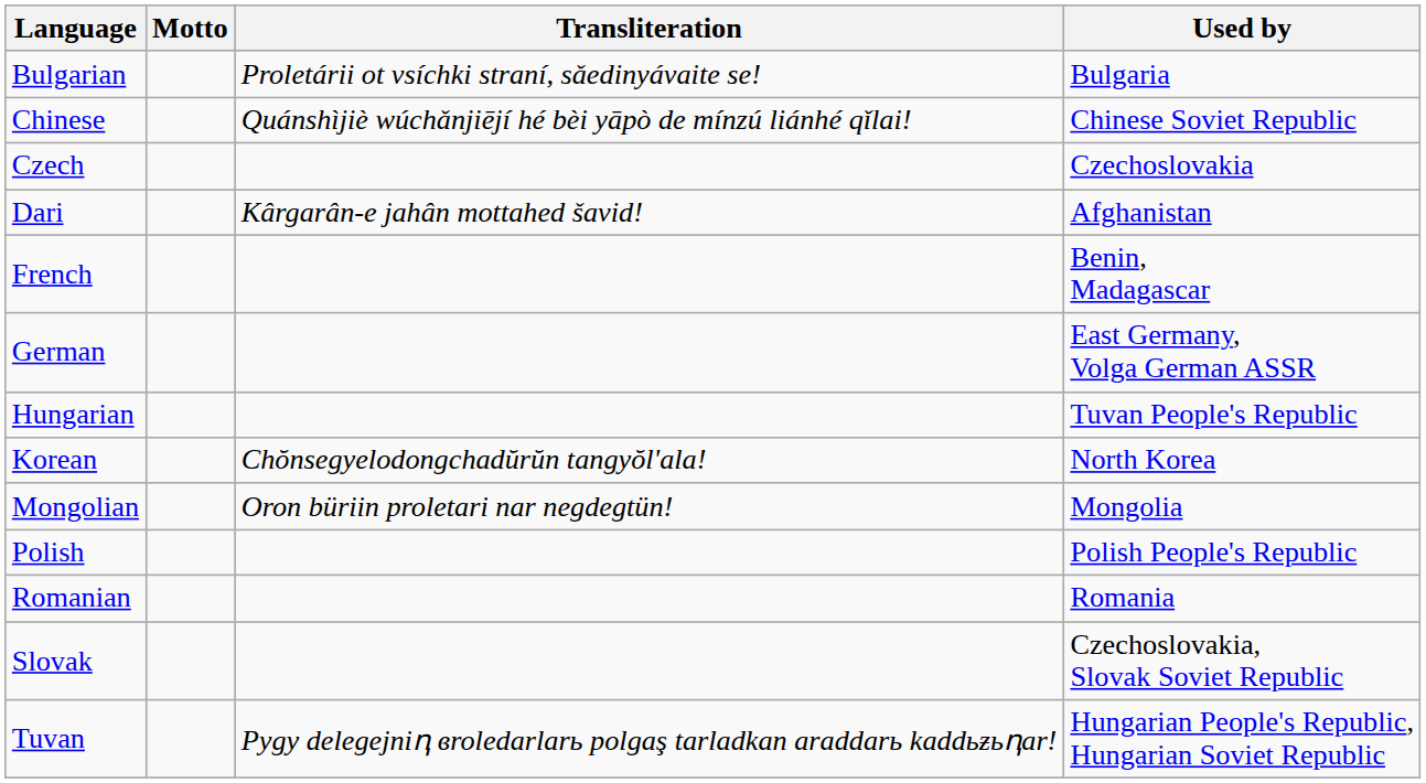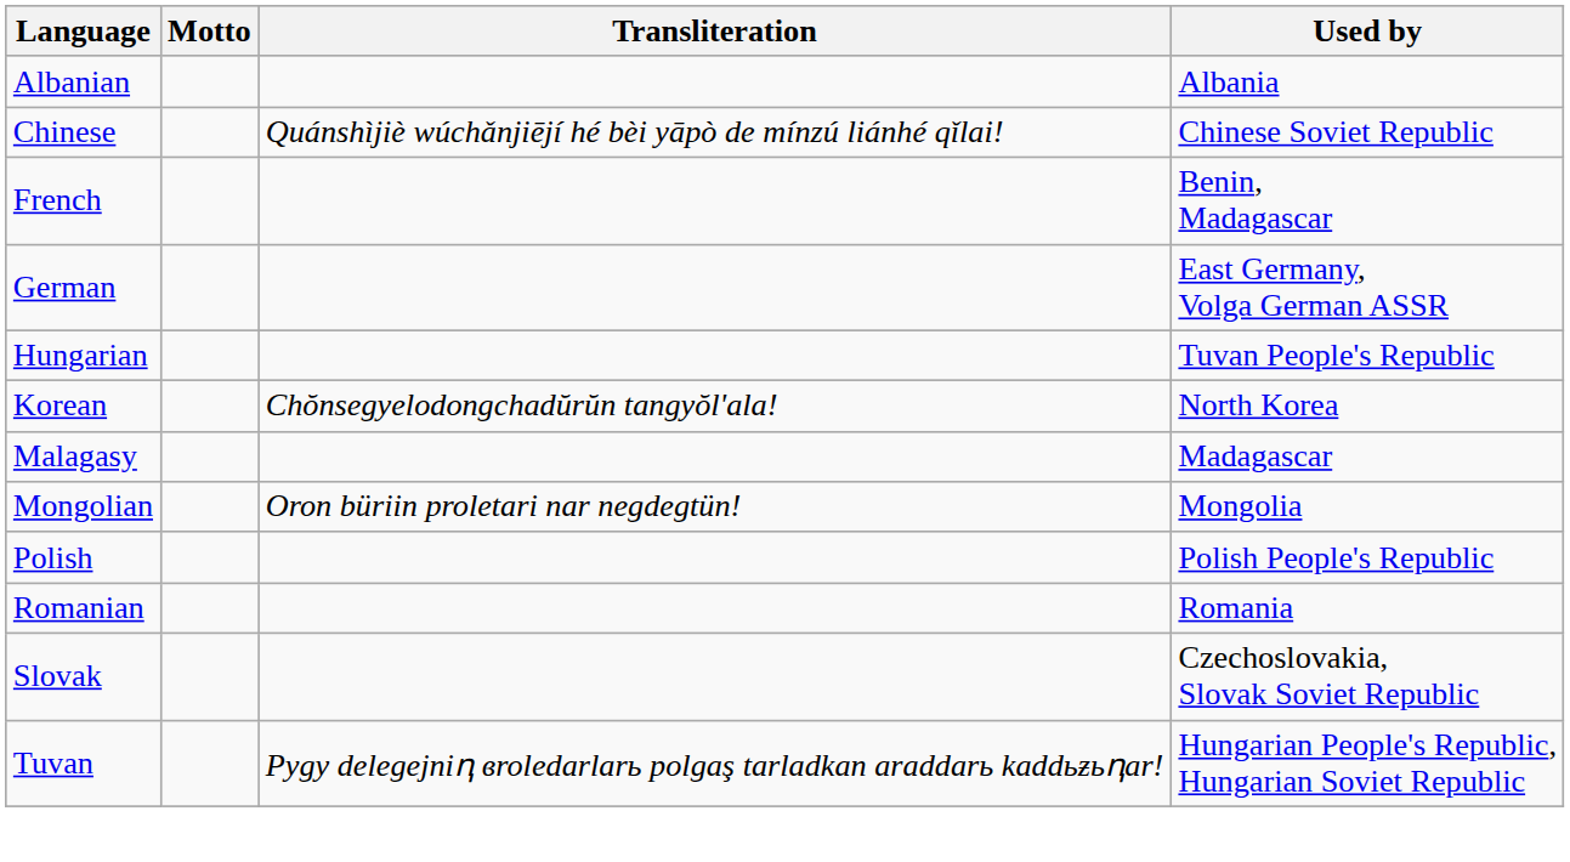+ row: Albanian | Albania
- row: Bulgarian | Proletárii ot vsíchki straní, sǎеdinyávaite se! | Bulgaria
- row: Czech | Czechoslovakia
- row: Dari | Kârgarân-e jahân mottahed šavid! | Afghanistan
+ row: Malagasy | Madagascar
